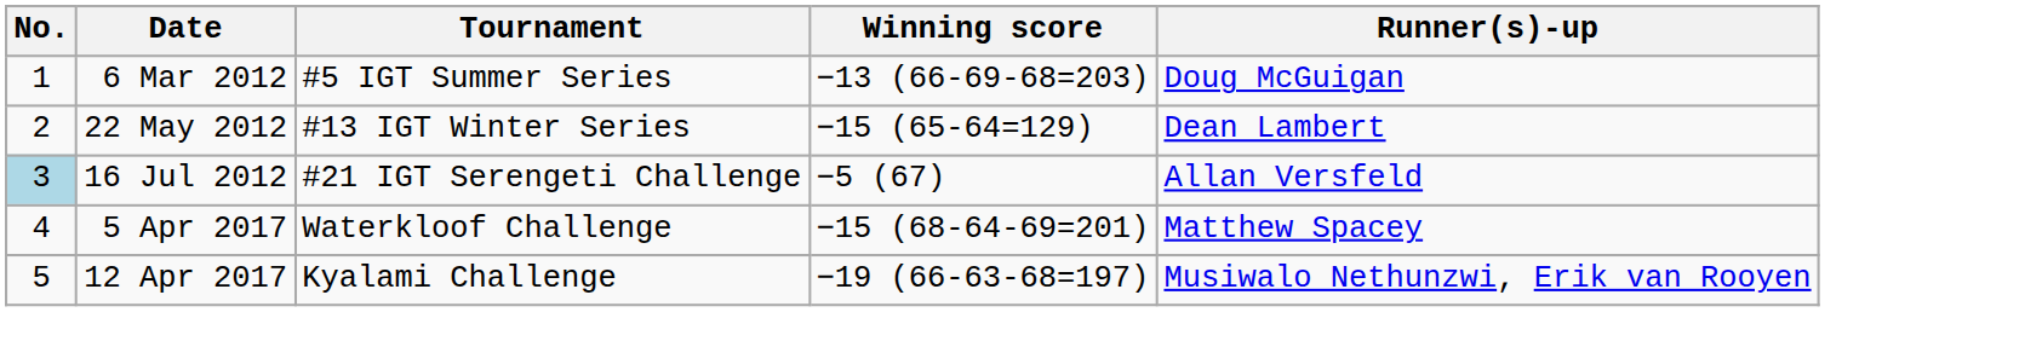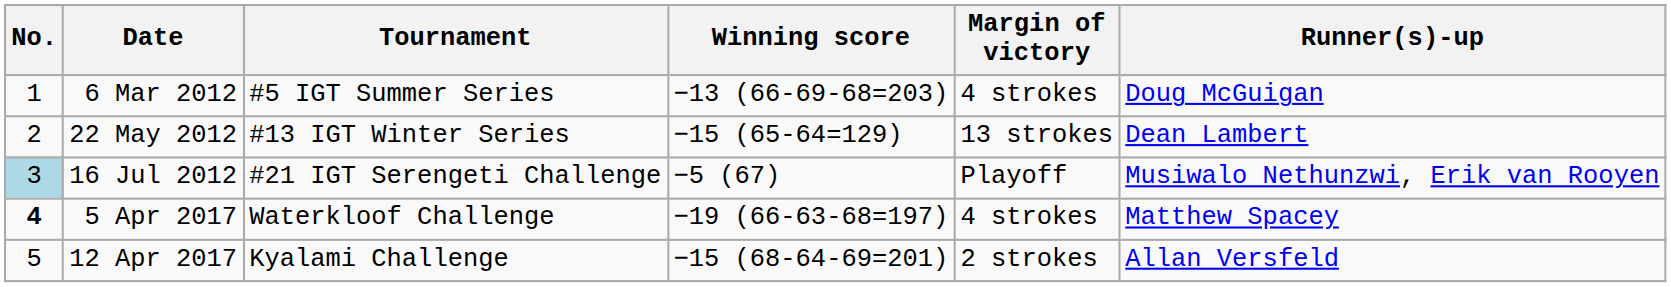+ column: Margin of victory | 4 strokes | 13 strokes | Playoff | 4 strokes | 2 strokes
16 Jul 2012 | Runner(s)-up: Allan Versfeld -> Musiwalo Nethunzwi, Erik van Rooyen
5 Apr 2017 | No.: normal -> bold
5 Apr 2017 | Winning score: −15 (68-64-69=201) -> −19 (66-63-68=197)
12 Apr 2017 | Winning score: −19 (66-63-68=197) -> −15 (68-64-69=201)
12 Apr 2017 | Runner(s)-up: Musiwalo Nethunzwi, Erik van Rooyen -> Allan Versfeld
